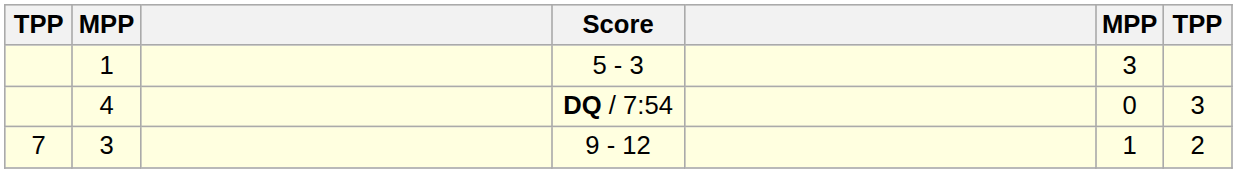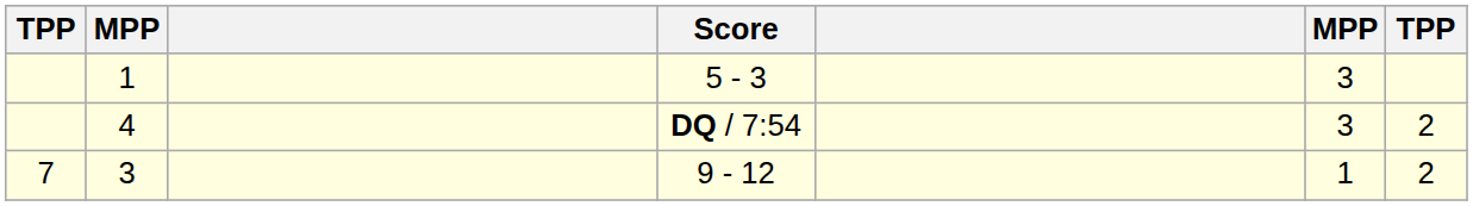4 | column 6: 0 -> 3
4 | column 7: 3 -> 2
